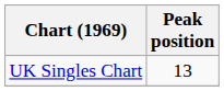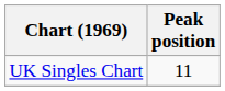UK Singles Chart | Peak position: 13 -> 11
